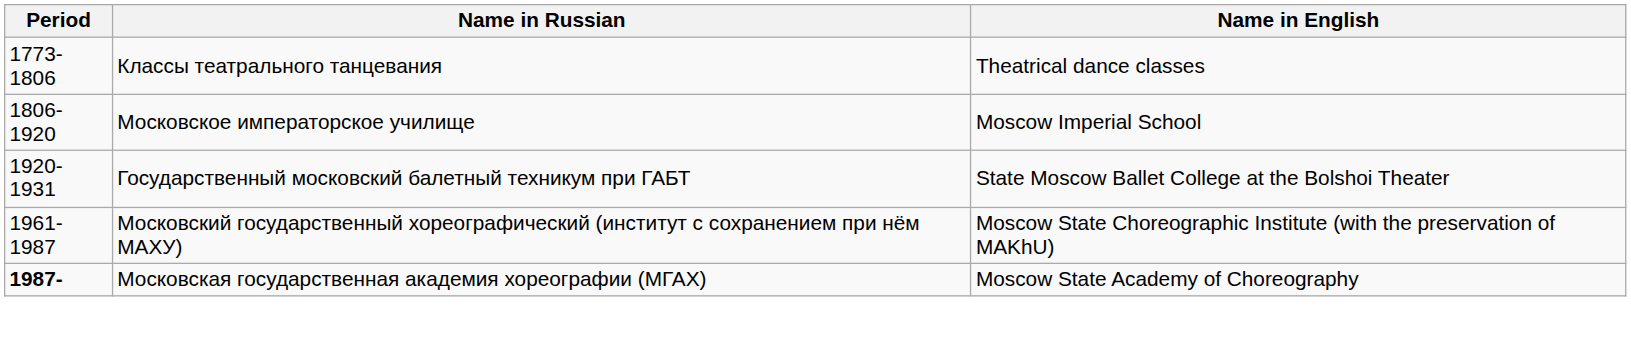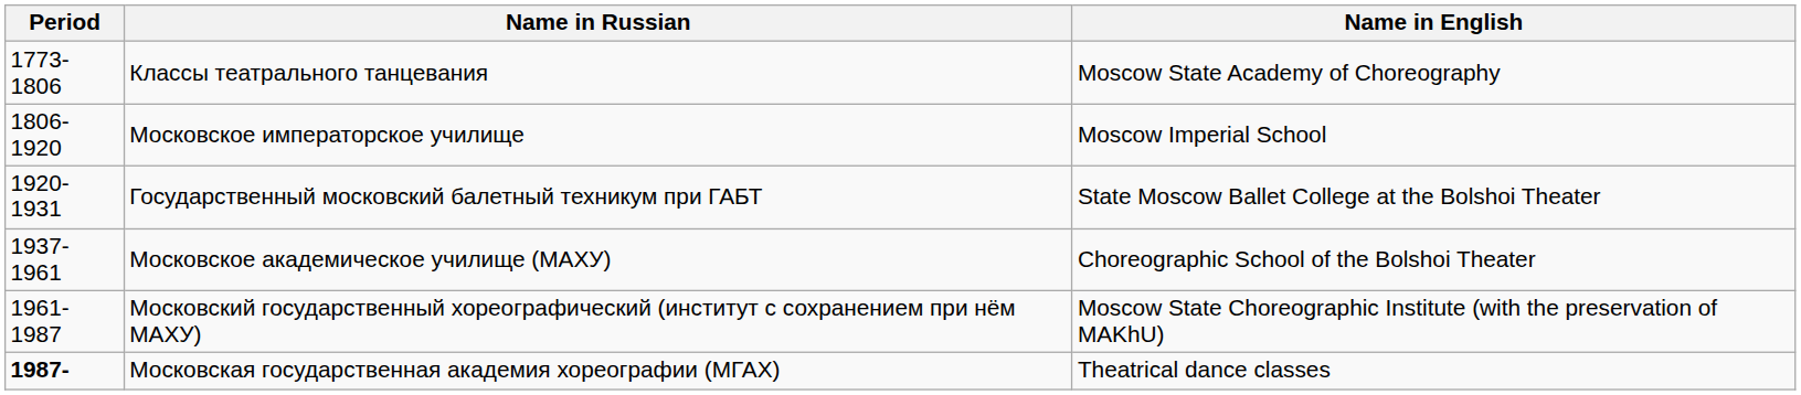Классы театрального танцевания | Name in English: Theatrical dance classes -> Moscow State Academy of Choreography
+ row: 1937-1961 | Московское академическое училище (МАХУ) | Choreographic School of the Bolshoi Theater
Московская государственная академия хореографии (МГАХ) | Name in English: Moscow State Academy of Choreography -> Theatrical dance classes
